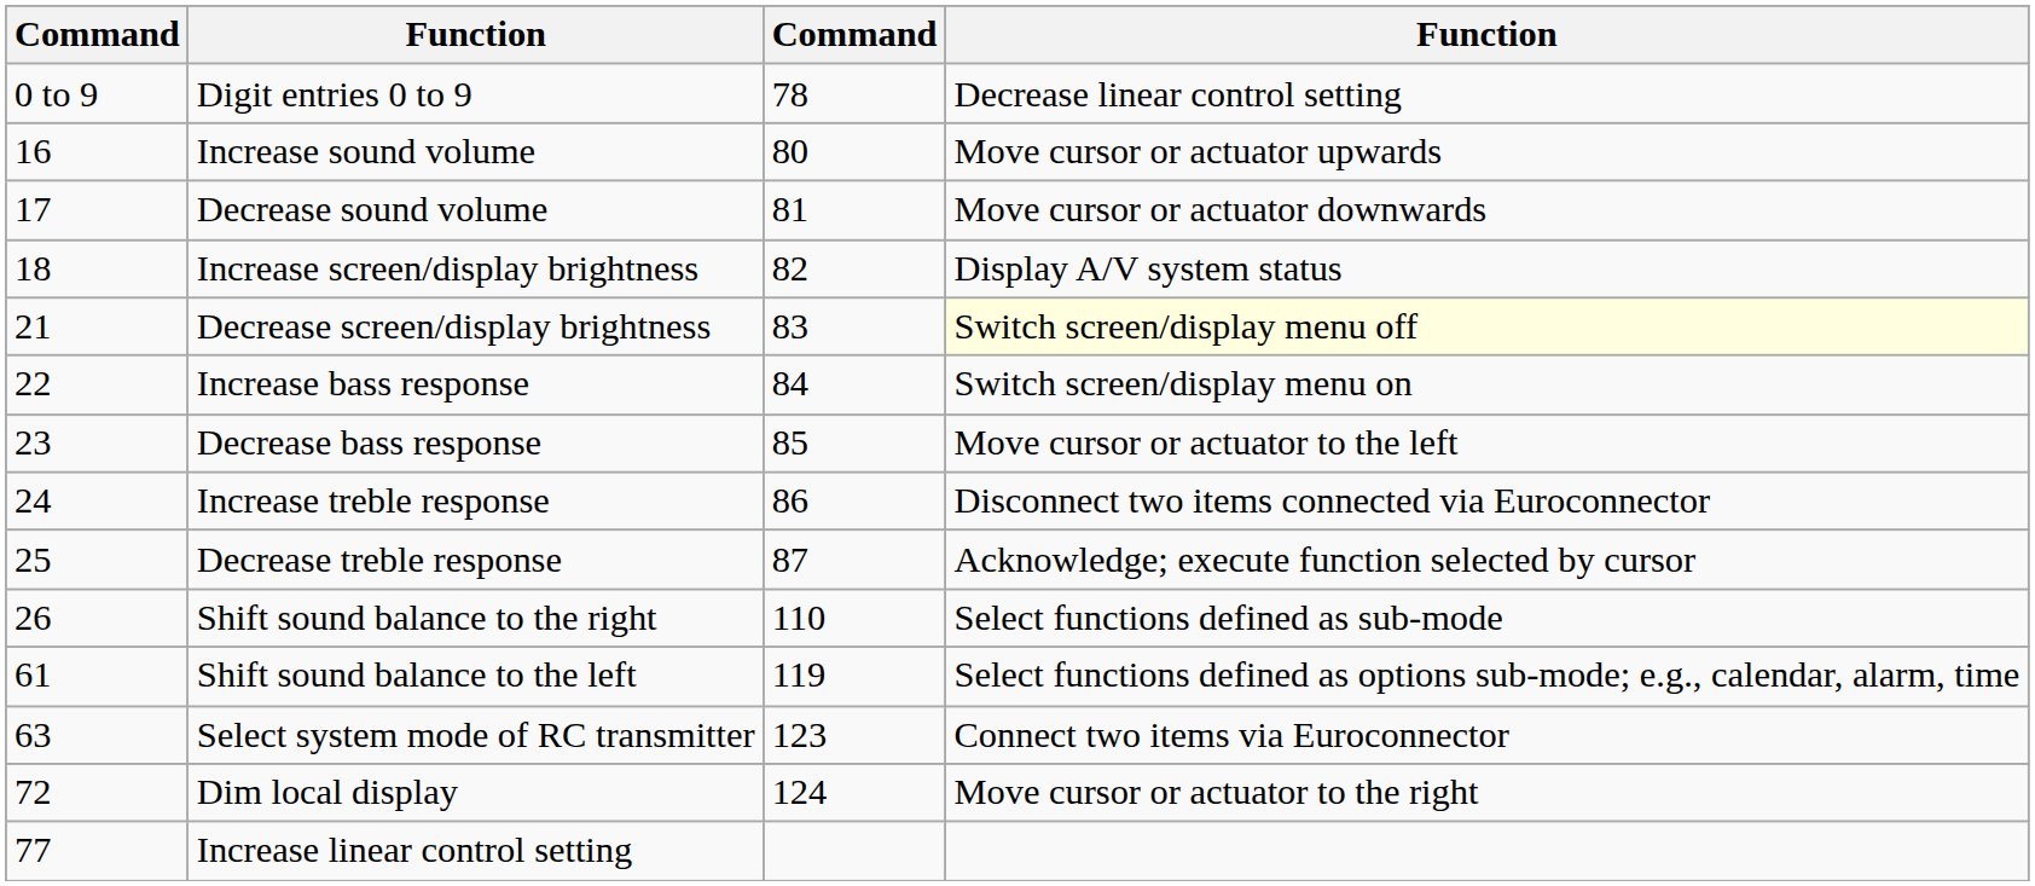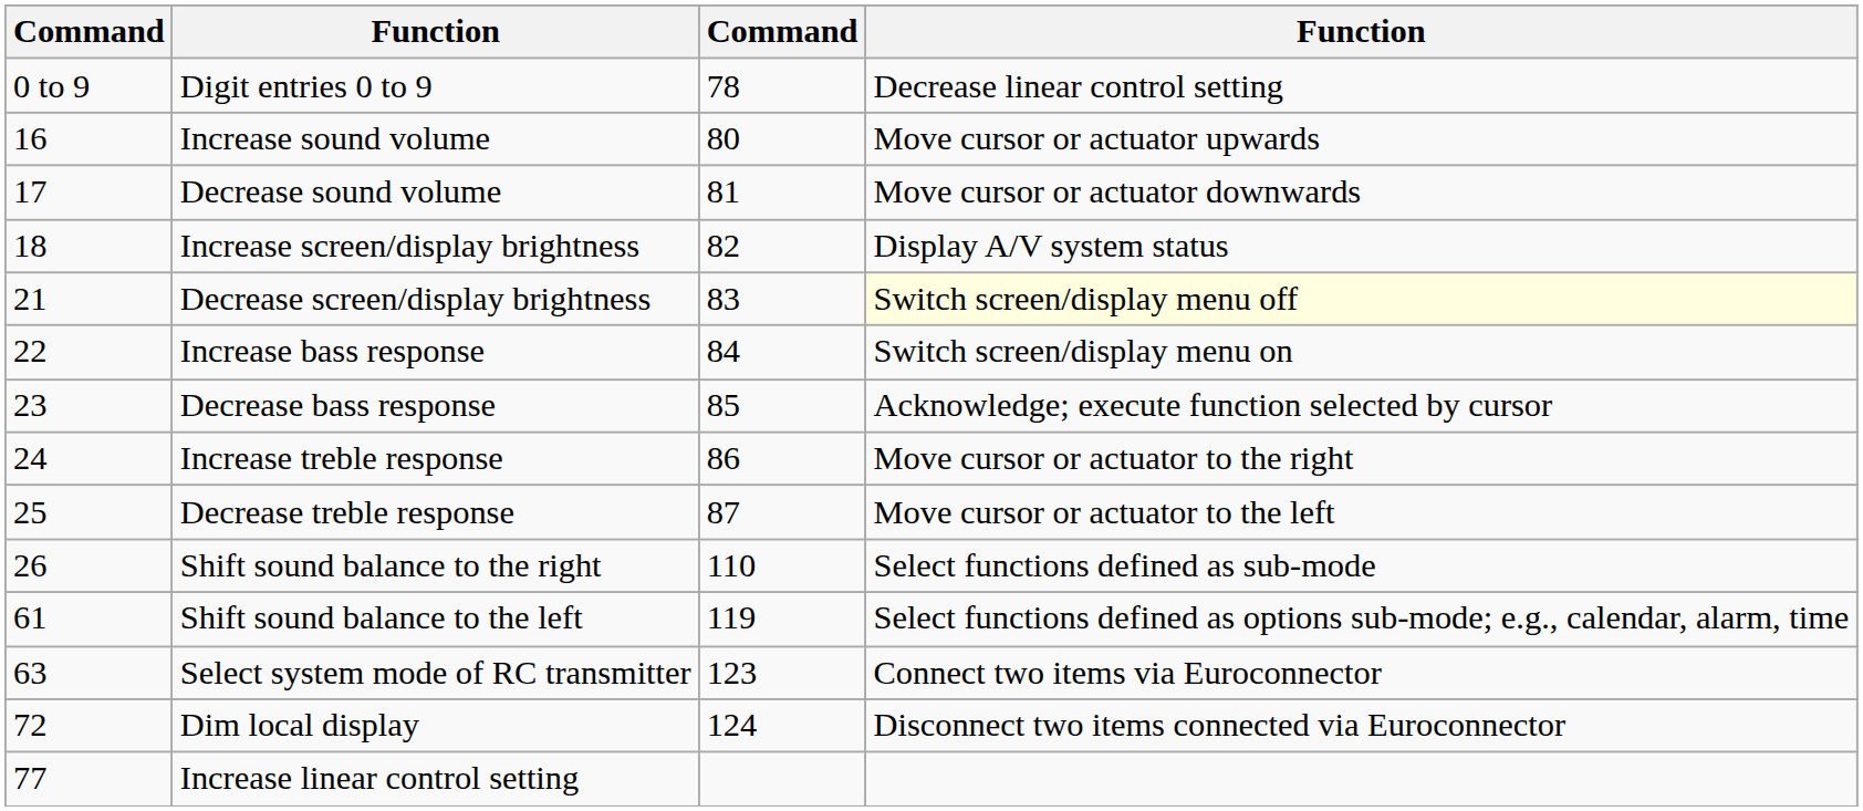Decrease bass response | column 4: Move cursor or actuator to the left -> Acknowledge; execute function selected by cursor
Increase treble response | column 4: Disconnect two items connected via Euroconnector -> Move cursor or actuator to the right
Decrease treble response | column 4: Acknowledge; execute function selected by cursor -> Move cursor or actuator to the left
Dim local display | column 4: Move cursor or actuator to the right -> Disconnect two items connected via Euroconnector
